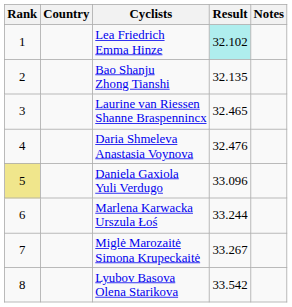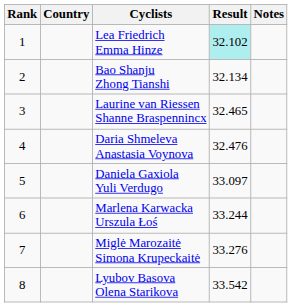Bao Shanju Zhong Tianshi | Result: 32.135 -> 32.134
Daniela Gaxiola Yuli Verdugo | Rank: khaki background -> no background
Daniela Gaxiola Yuli Verdugo | Result: 33.096 -> 33.097
Miglė Marozaitė Simona Krupeckaitė | Result: 33.267 -> 33.276
